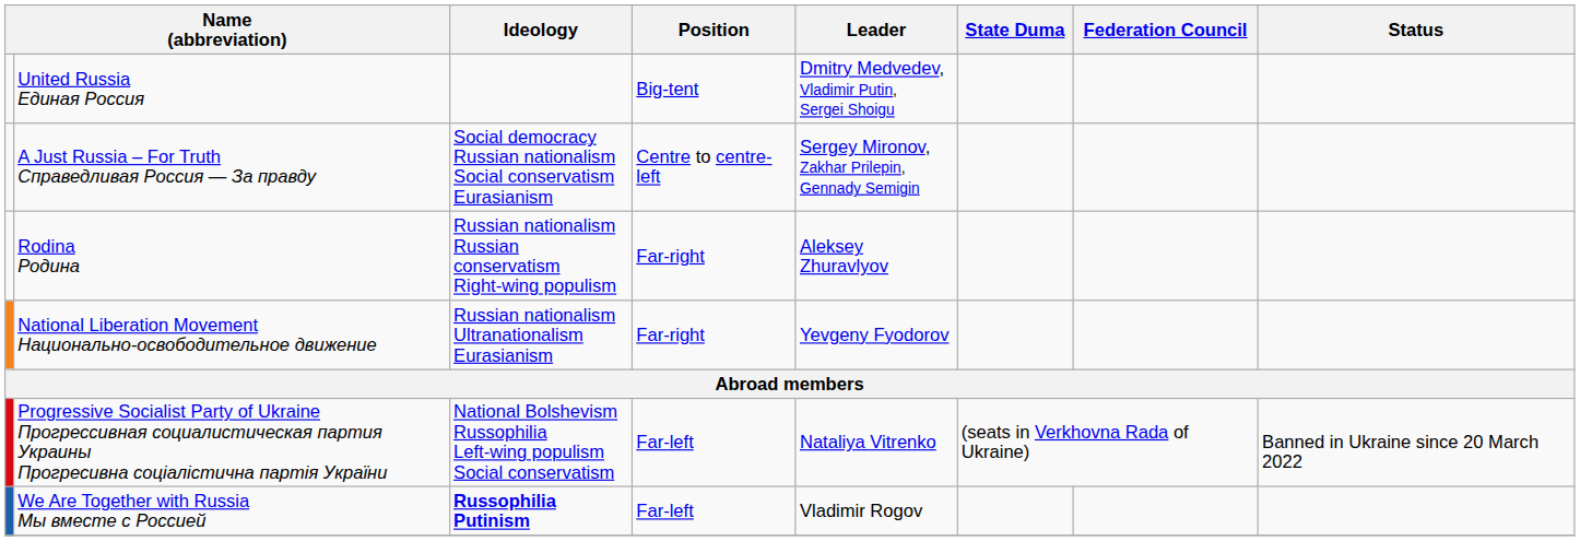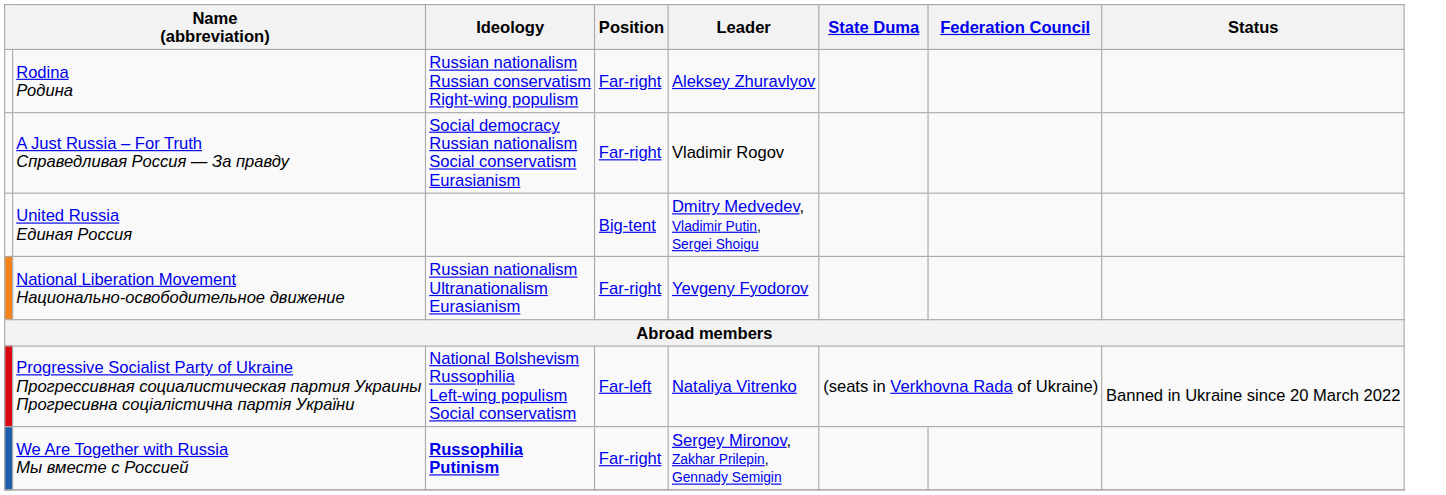rows swapped: United Russia Единая Россия <-> Rodina Родина
A Just Russia – For Truth Справедливая Россия — За правду | Position: Centre to centre-left -> Far-right
A Just Russia – For Truth Справедливая Россия — За правду | Leader: Sergey Mironov, Zakhar Prilepin, Gennady Semigin -> Vladimir Rogov
We Are Together with Russia Мы вместе с Россией | Position: Far-left -> Far-right
We Are Together with Russia Мы вместе с Россией | Leader: Vladimir Rogov -> Sergey Mironov, Zakhar Prilepin, Gennady Semigin
